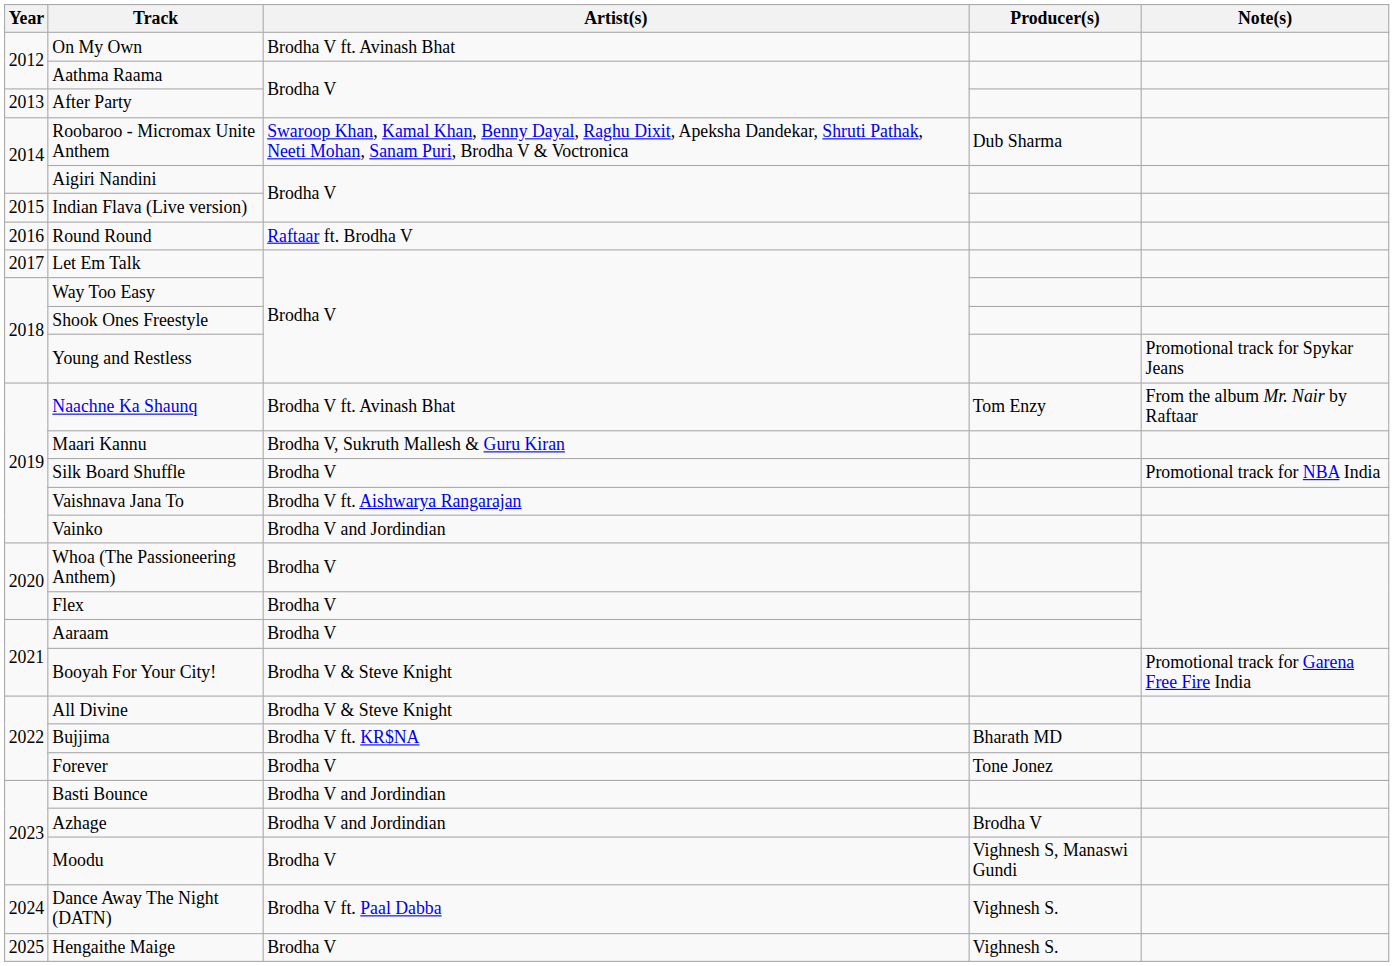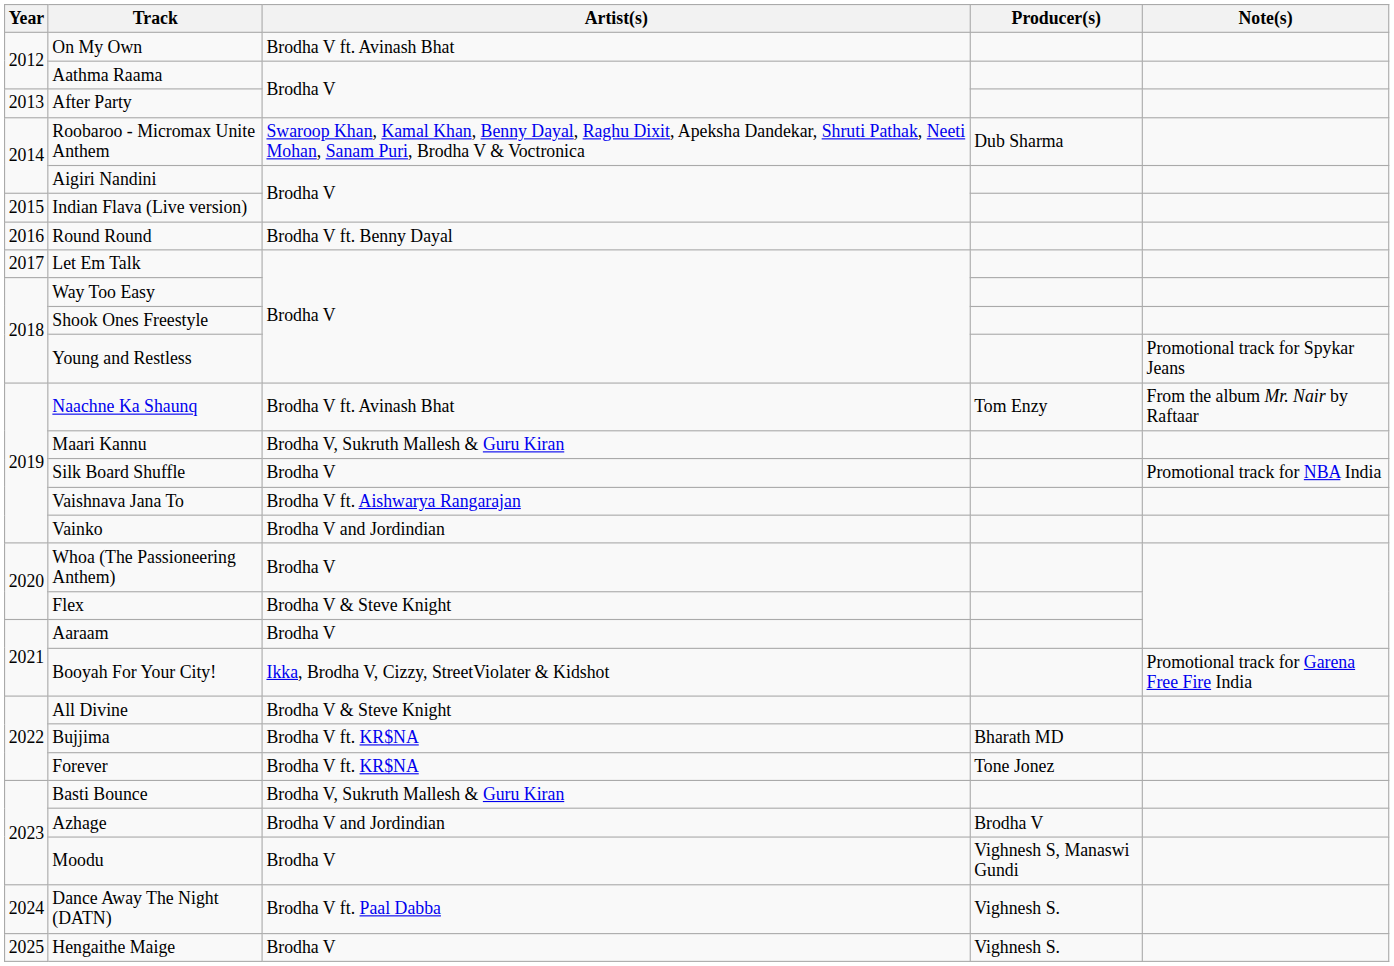Round Round | Artist(s): Raftaar ft. Brodha V -> Brodha V ft. Benny Dayal
Flex | Artist(s): Brodha V -> Brodha V & Steve Knight
Booyah For Your City! | Artist(s): Brodha V & Steve Knight -> Ikka, Brodha V, Cizzy, StreetViolater & Kidshot
Forever | Artist(s): Brodha V -> Brodha V ft. KR$NA
Basti Bounce | Artist(s): Brodha V and Jordindian -> Brodha V, Sukruth Mallesh & Guru Kiran
